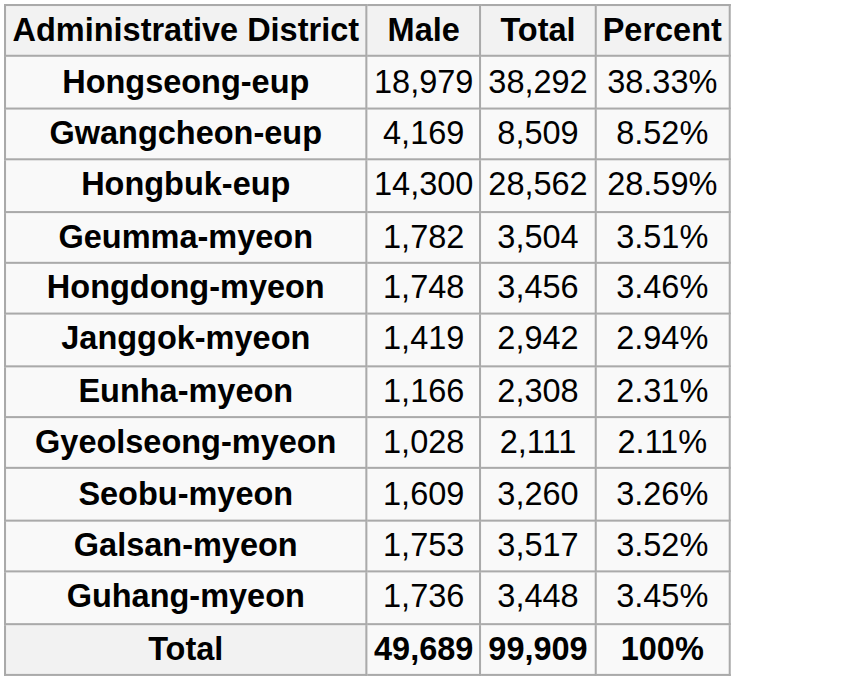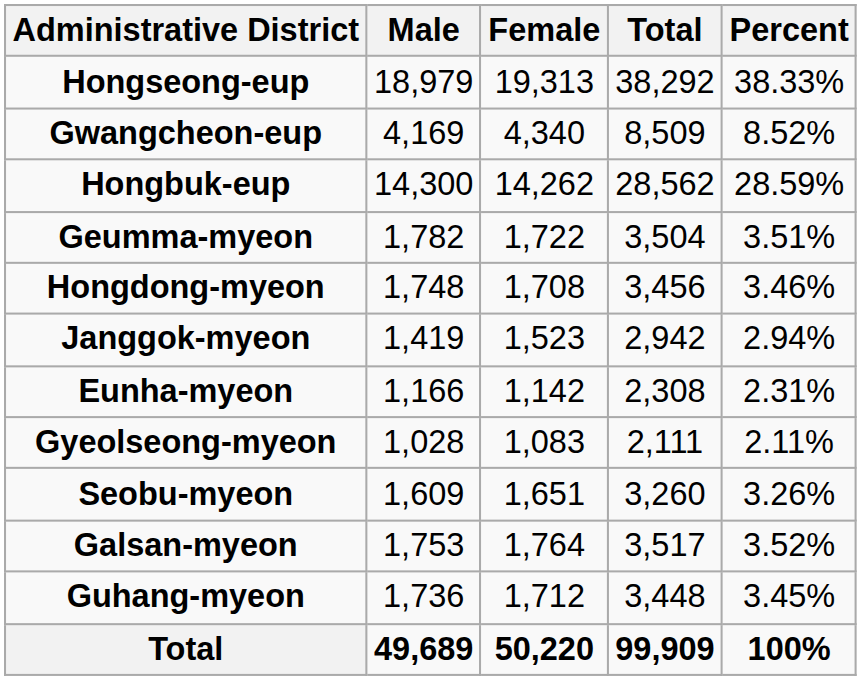+ column: Female | 19,313 | 4,340 | 14,262 | 1,722 | 1,708 | 1,523 | 1,142 | 1,083 | 1,651 | 1,764 | 1,712 | 50,220
